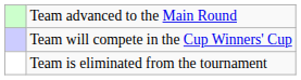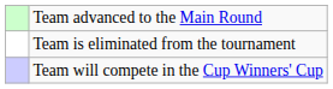rows swapped: Team will compete in the Cup Winners' Cup <-> Team is eliminated from the tournament
